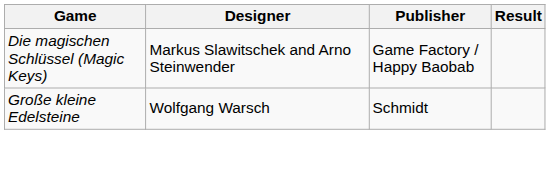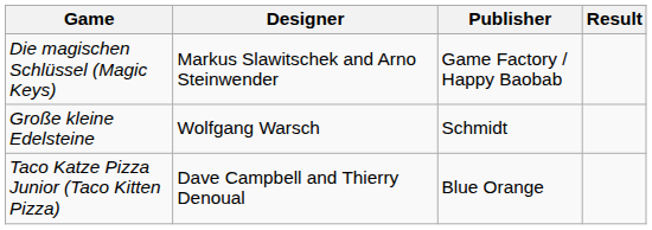+ row: Taco Katze Pizza Junior (Taco Kitten Pizza) | Dave Campbell and Thierry Denoual | Blue Orange
